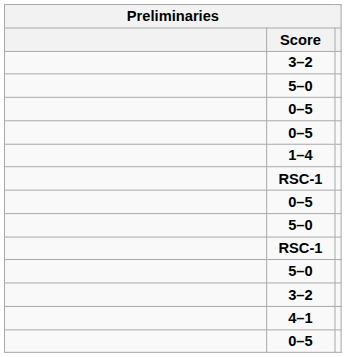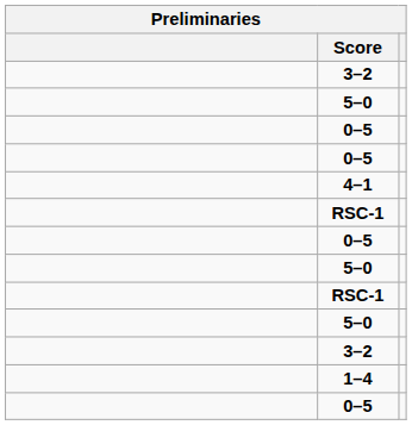rows swapped: 1–4 <-> 4–1
